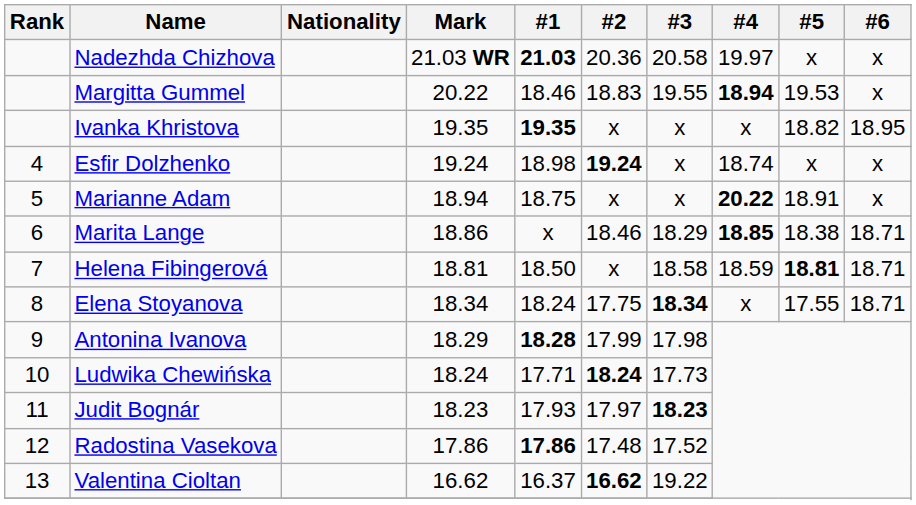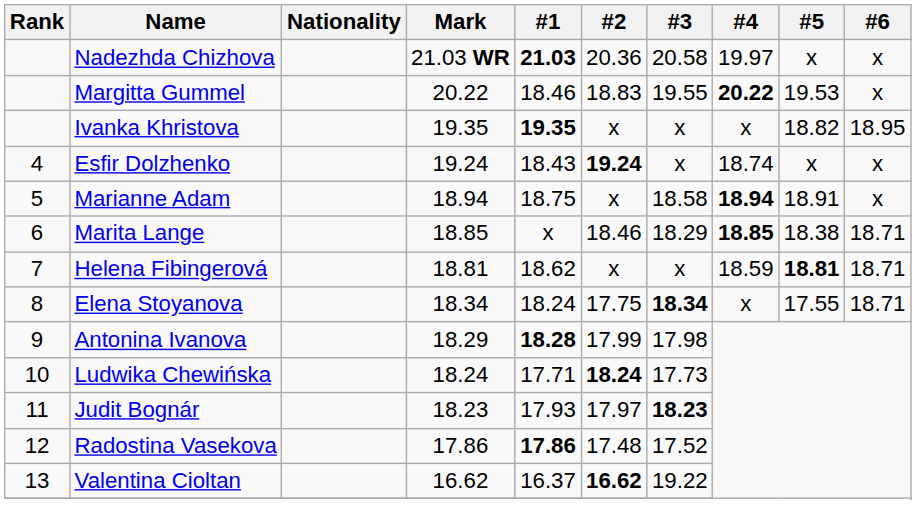Margitta Gummel | #4: 18.94 -> 20.22
Esfir Dolzhenko | #1: 18.98 -> 18.43
Marianne Adam | #3: x -> 18.58
Marianne Adam | #4: 20.22 -> 18.94
Marita Lange | Mark: 18.86 -> 18.85
Helena Fibingerová | #1: 18.50 -> 18.62
Helena Fibingerová | #3: 18.58 -> x
